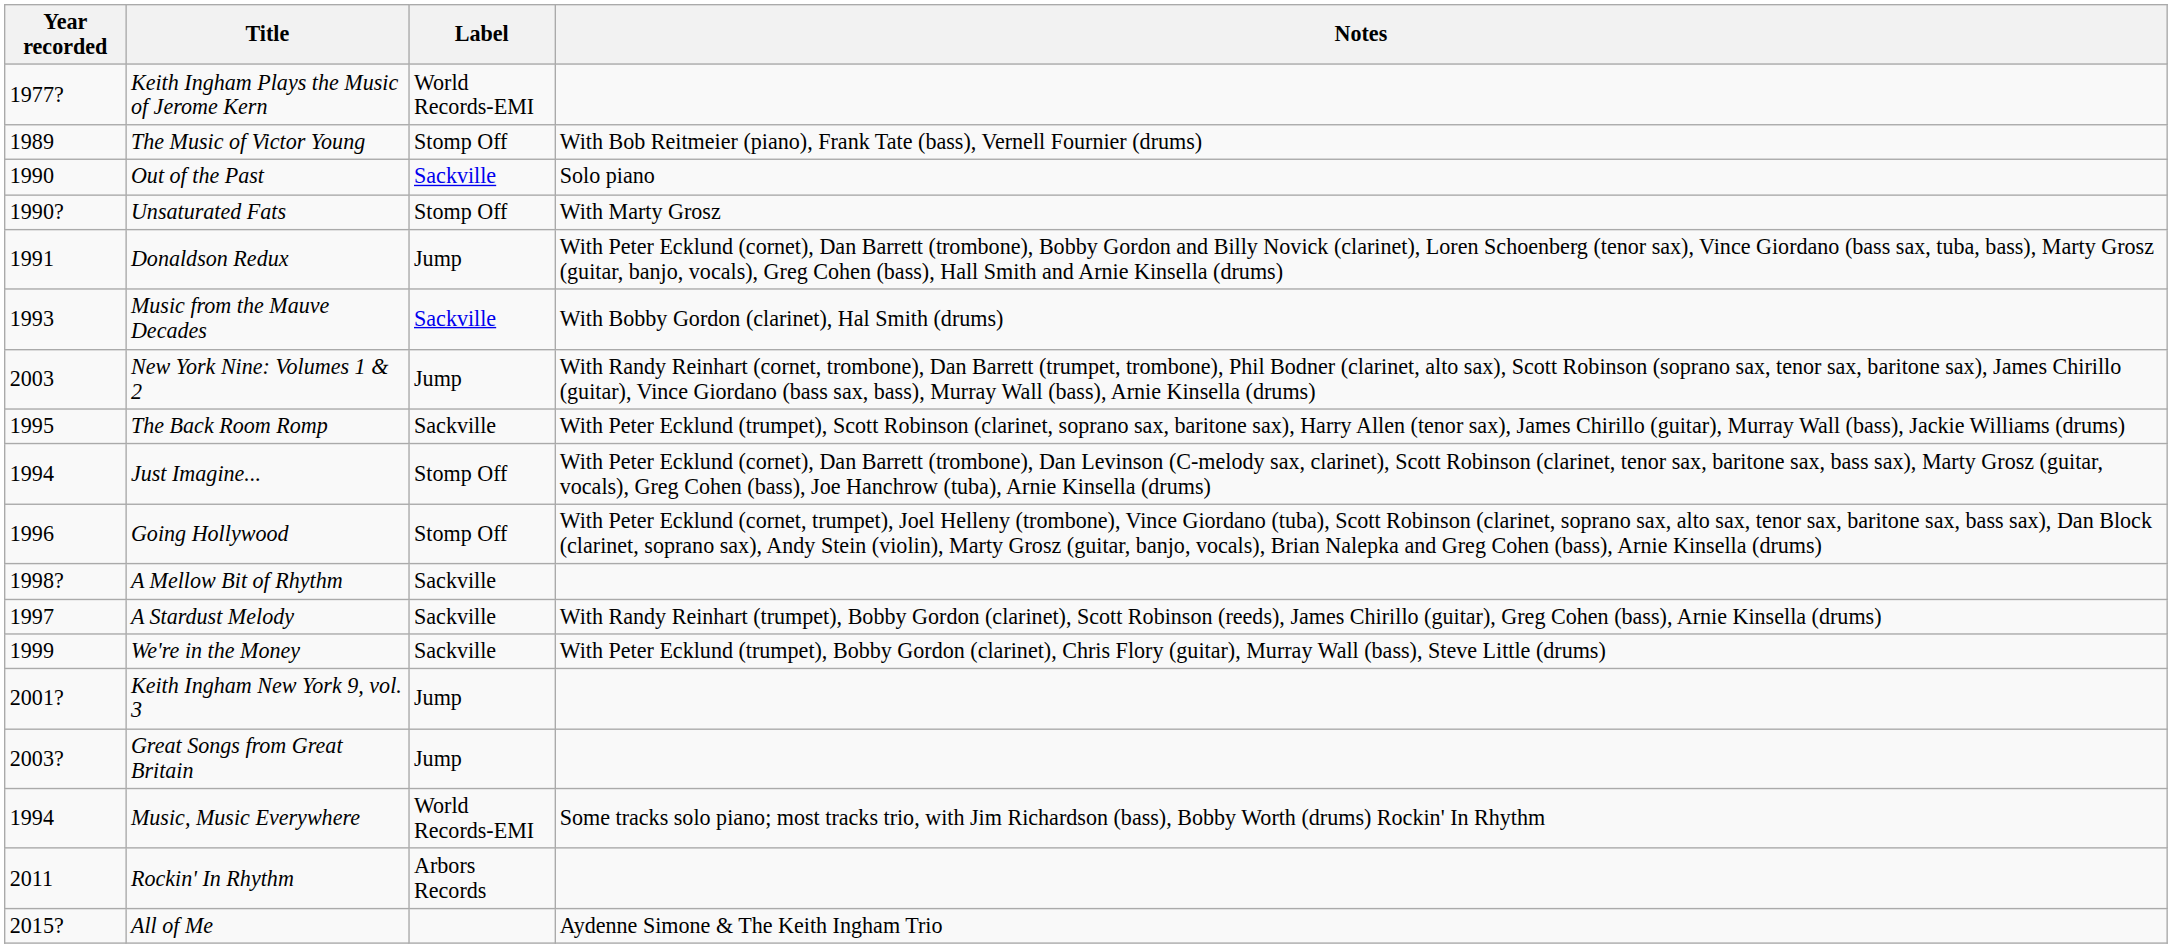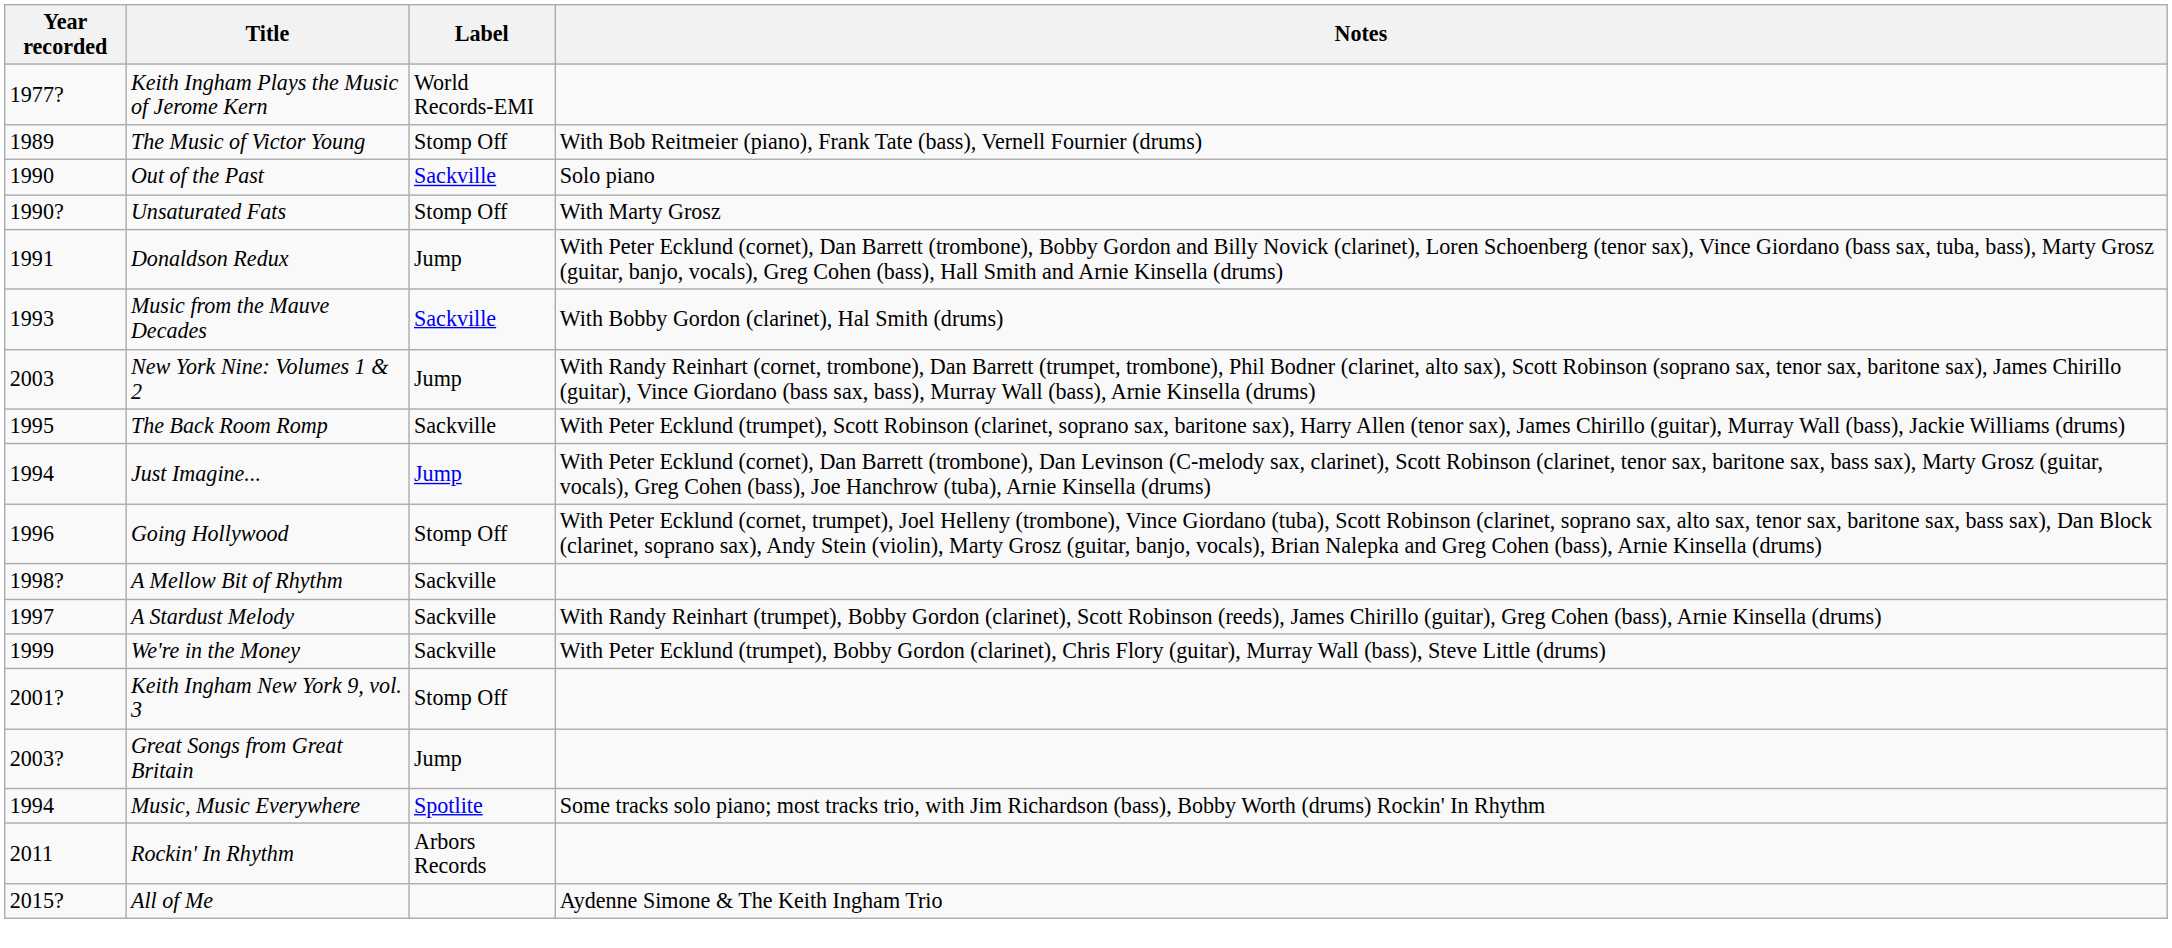Just Imagine... | Label: Stomp Off -> Jump
Keith Ingham New York 9, vol. 3 | Label: Jump -> Stomp Off
Music, Music Everywhere | Label: World Records-EMI -> Spotlite
